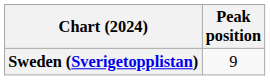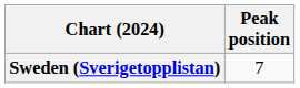Sweden (Sverigetopplistan) | Peak position: 9 -> 7
